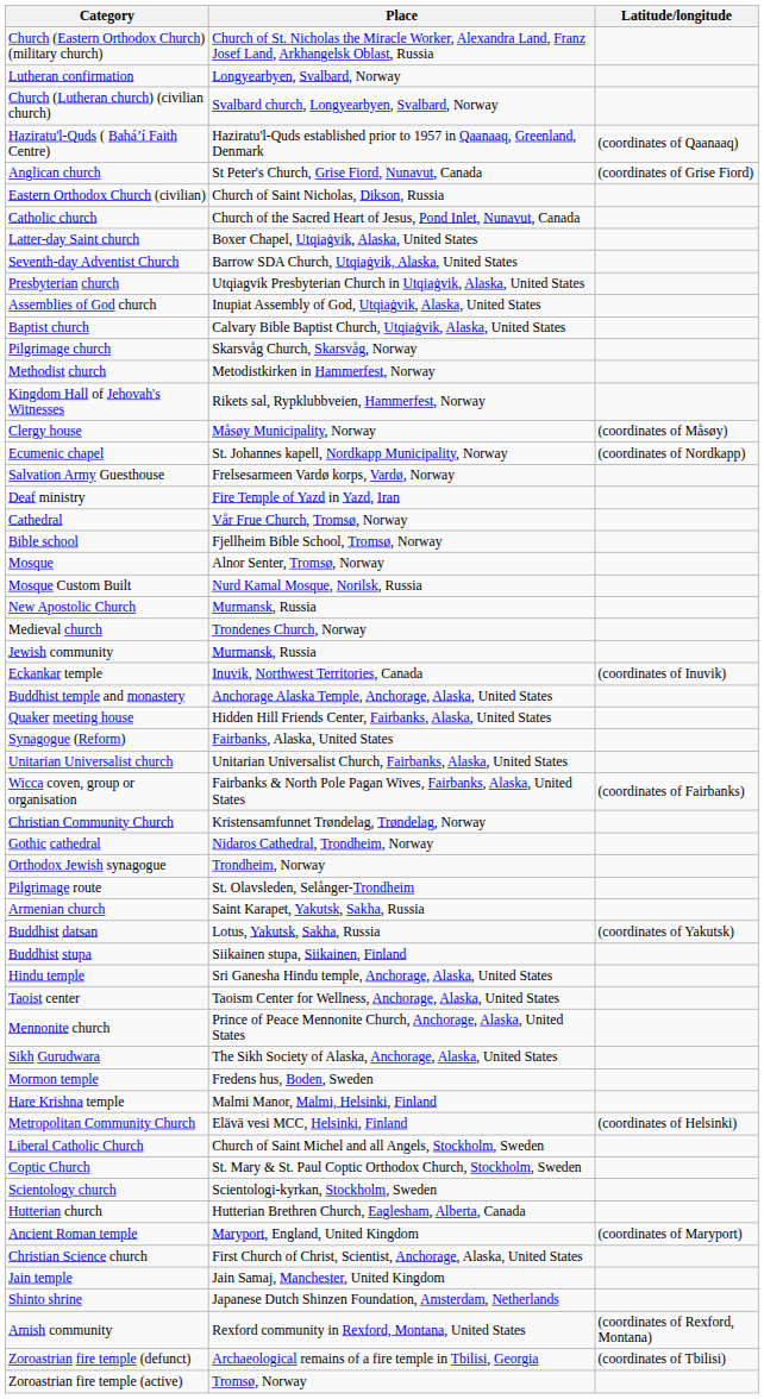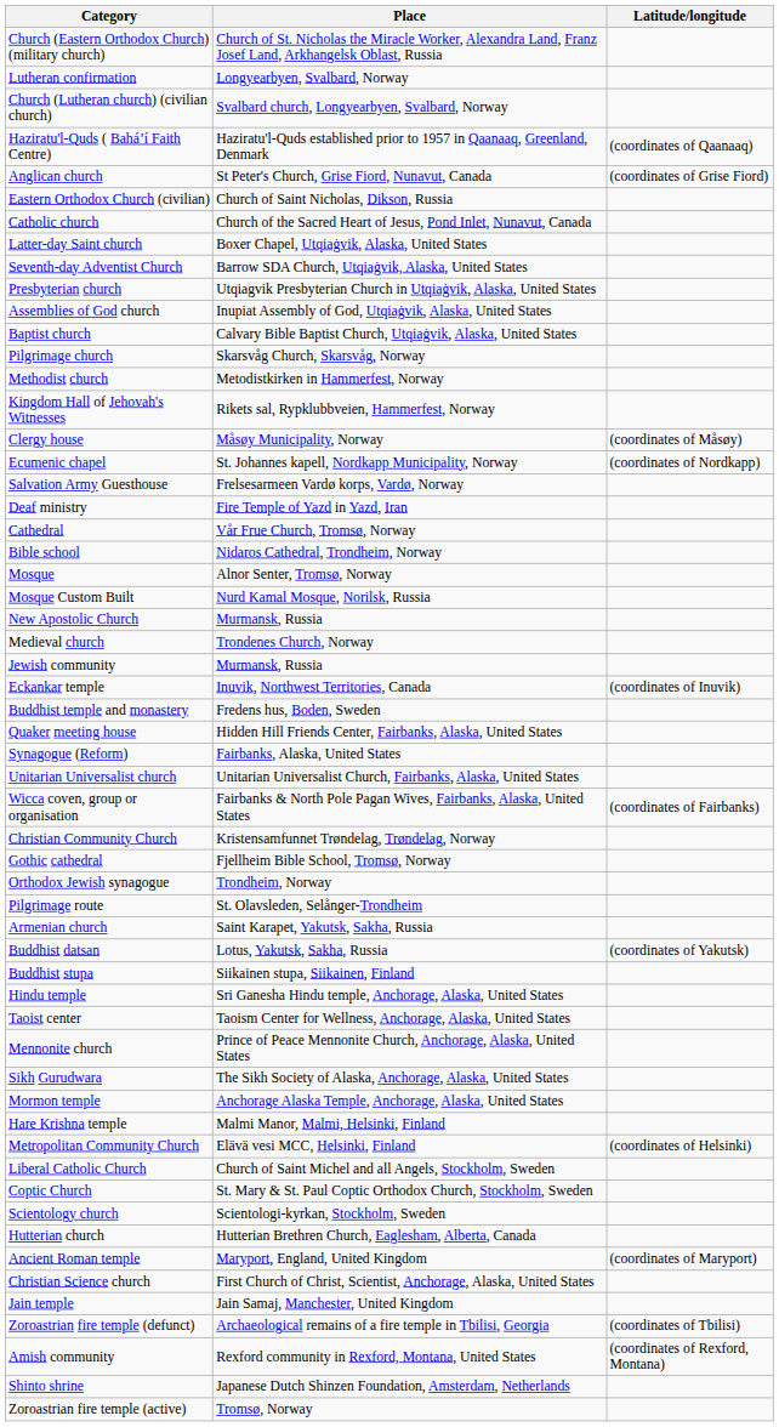Bible school | Place: Fjellheim Bible School, Tromsø, Norway -> Nidaros Cathedral, Trondheim, Norway
Buddhist temple and monastery | Place: Anchorage Alaska Temple, Anchorage, Alaska, United States -> Fredens hus, Boden, Sweden
Gothic cathedral | Place: Nidaros Cathedral, Trondheim, Norway -> Fjellheim Bible School, Tromsø, Norway
Mormon temple | Place: Fredens hus, Boden, Sweden -> Anchorage Alaska Temple, Anchorage, Alaska, United States
rows swapped: Shinto shrine <-> Zoroastrian fire temple (defunct)
